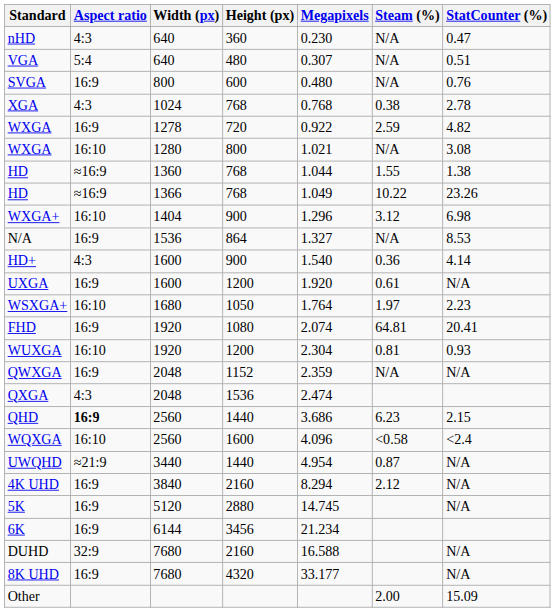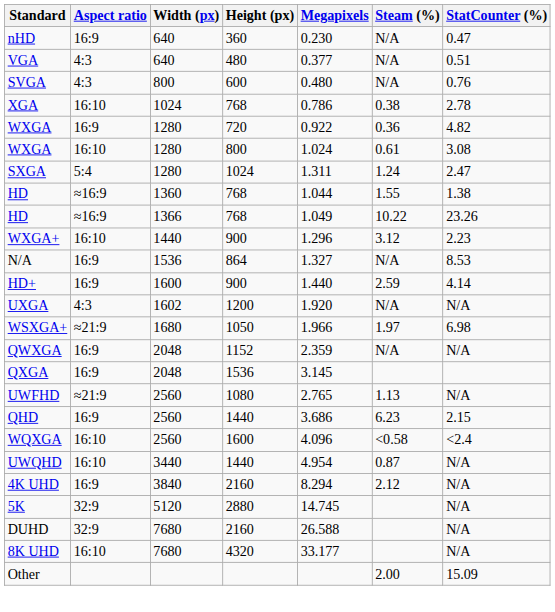nHD | Aspect ratio: 4:3 -> 16:9
VGA | Aspect ratio: 5:4 -> 4:3
VGA | Megapixels: 0.307 -> 0.377
SVGA | Aspect ratio: 16:9 -> 4:3
XGA | Aspect ratio: 4:3 -> 16:10
XGA | Megapixels: 0.768 -> 0.786
WXGA / 720 | Width (px): 1278 -> 1280
WXGA / 720 | Steam (%): 2.59 -> 0.36
WXGA / 800 | Megapixels: 1.021 -> 1.024
WXGA / 800 | Steam (%): N/A -> 0.61
+ row: SXGA | 5:4 | 1280 | 1024 | 1.311 | 1.24 | 2.47
WXGA+ | Width (px): 1404 -> 1440
WXGA+ | StatCounter (%): 6.98 -> 2.23
HD+ | Aspect ratio: 4:3 -> 16:9
HD+ | Megapixels: 1.540 -> 1.440
HD+ | Steam (%): 0.36 -> 2.59
UXGA | Aspect ratio: 16:9 -> 4:3
UXGA | Width (px): 1600 -> 1602
UXGA | Steam (%): 0.61 -> N/A
WSXGA+ | Aspect ratio: 16:10 -> ≈21:9
WSXGA+ | Megapixels: 1.764 -> 1.966
WSXGA+ | StatCounter (%): 2.23 -> 6.98
- row: FHD | 16:9 | 1920 | 1080 | 2.074 | 64.81 | 20.41
- row: WUXGA | 16:10 | 1920 | 1200 | 2.304 | 0.81 | 0.93
QXGA | Aspect ratio: 4:3 -> 16:9
QXGA | Megapixels: 2.474 -> 3.145
+ row: UWFHD | ≈21:9 | 2560 | 1080 | 2.765 | 1.13 | N/A
QHD | Aspect ratio: bold -> normal
UWQHD | Aspect ratio: ≈21:9 -> 16:10
5K | Aspect ratio: 16:9 -> 32:9
- row: 6K | 16:9 | 6144 | 3456 | 21.234
DUHD | Megapixels: 16.588 -> 26.588
8K UHD | Aspect ratio: 16:9 -> 16:10
